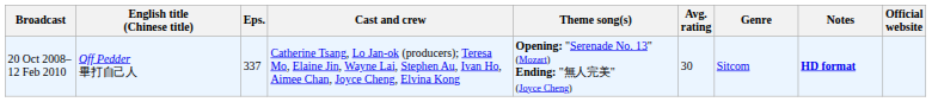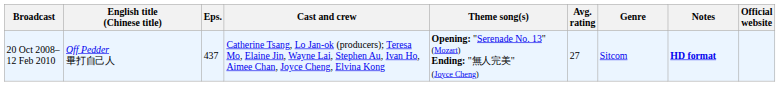20 Oct 2008– 12 Feb 2010 | Eps.: 337 -> 437
20 Oct 2008– 12 Feb 2010 | Avg. rating: 30 -> 27
